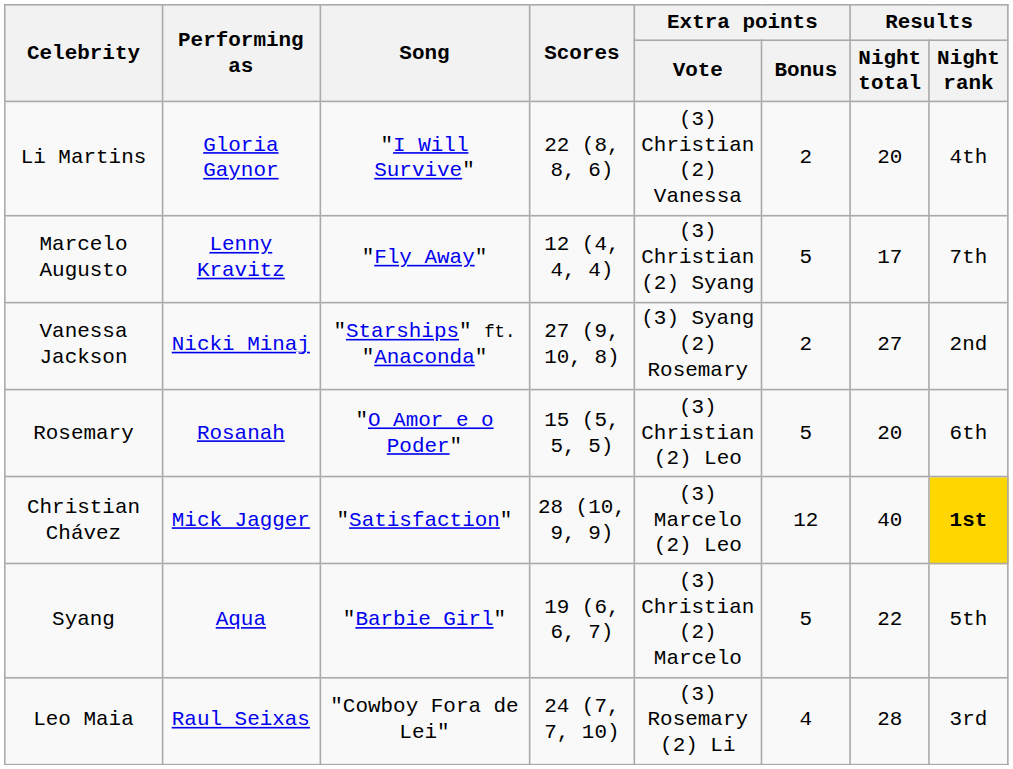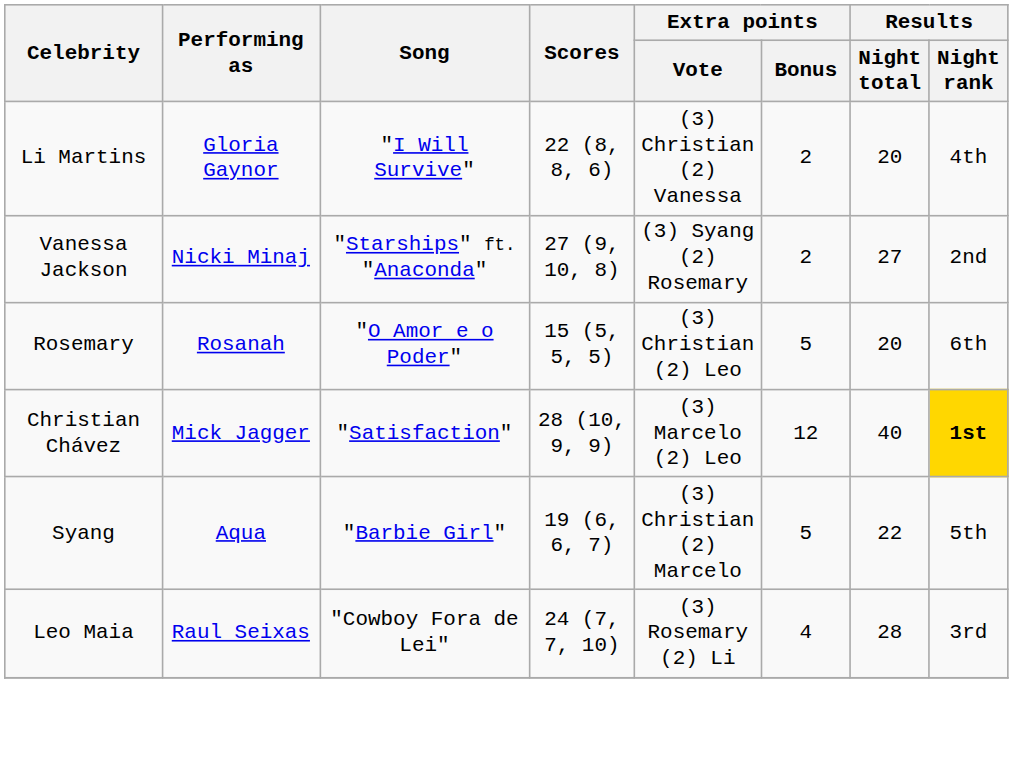- row: Marcelo Augusto | Lenny Kravitz | "Fly Away" | 12 (4, 4, 4) | (3) Christian (2) Syang | 5 | 17 | 7th
